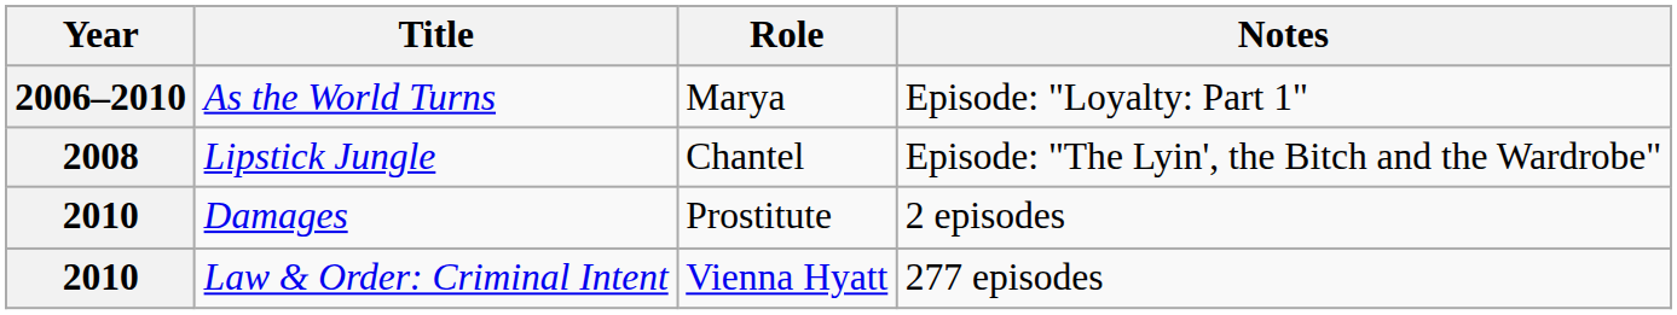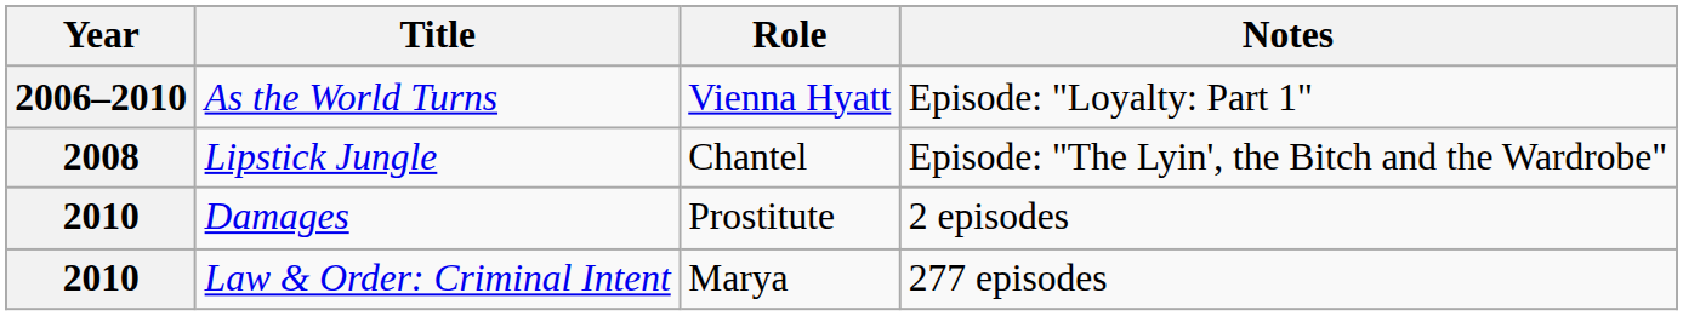As the World Turns | Role: Marya -> Vienna Hyatt
Law & Order: Criminal Intent | Role: Vienna Hyatt -> Marya
